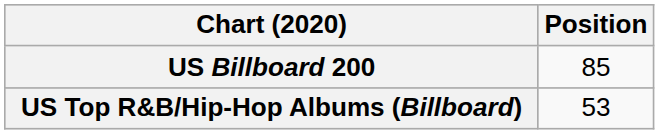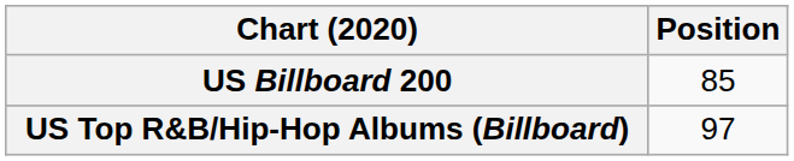US Top R&B/Hip-Hop Albums (Billboard) | Position: 53 -> 97
